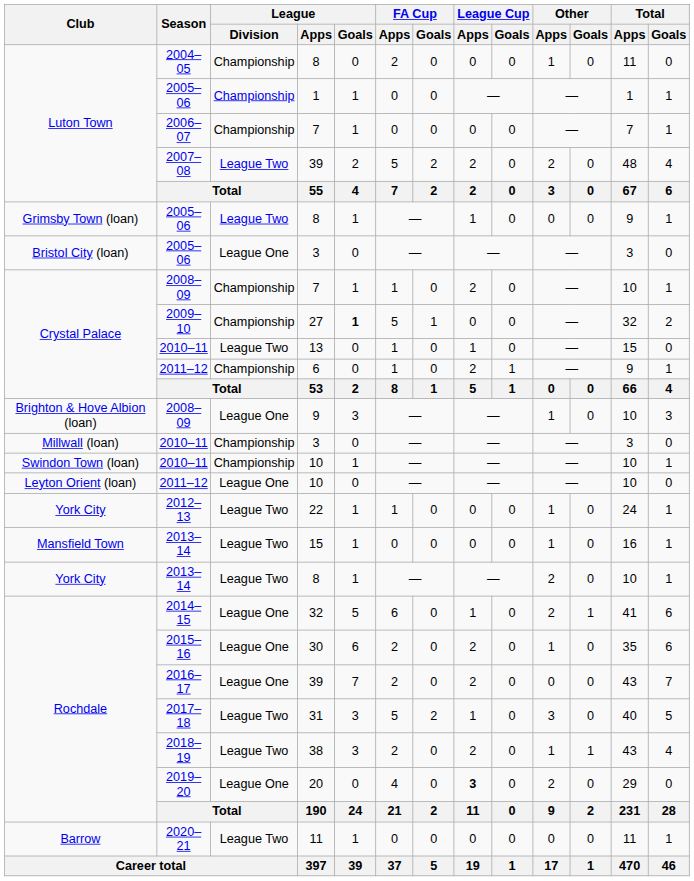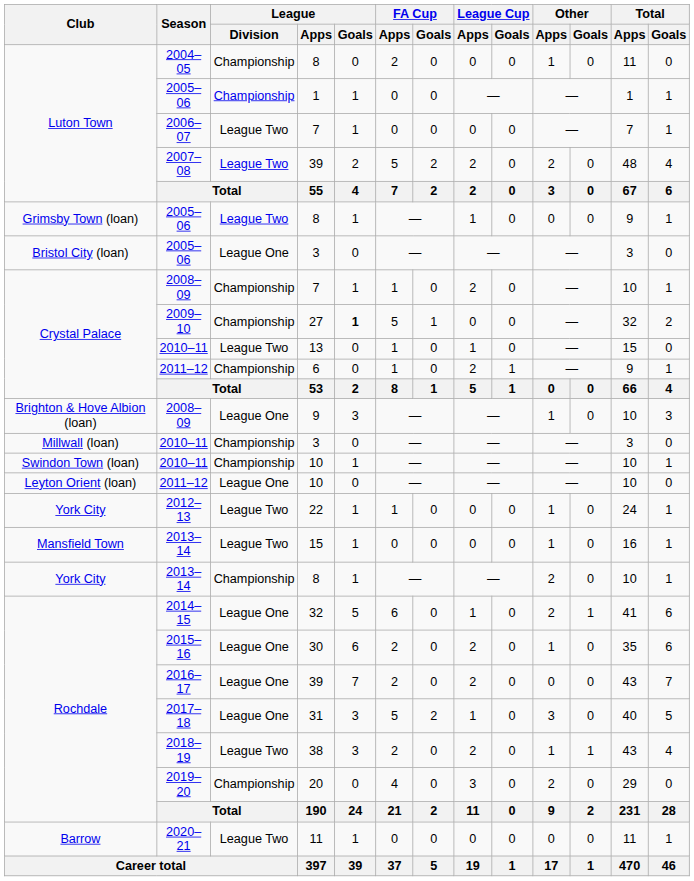2006–07 / 7 | League / Division: Championship -> League Two
2013–14 / 8 | League / Division: League Two -> Championship
31 | League / Division: League Two -> League One
20 | League / Division: League One -> Championship
20 | League Cup / Apps: bold -> normal
